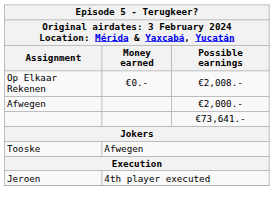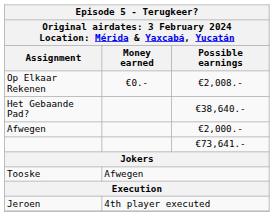+ row: Het Gebaande Pad? | €38,640.-
